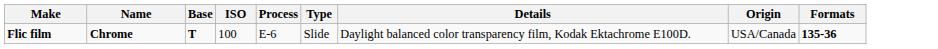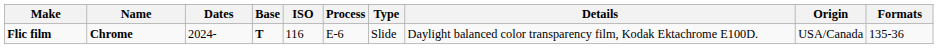+ column: Dates | 2024-
Flic film | ISO: 100 -> 116
Flic film | Formats: bold -> normal
